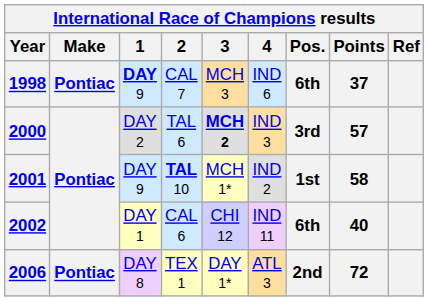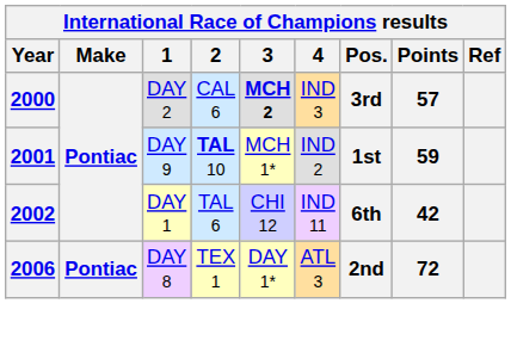- row: 1998 | Pontiac | DAY 9 | CAL 7 | MCH 3 | IND 6 | 6th | 37
2000 | 2: TAL 6 -> CAL 6
2001 | Points: 58 -> 59
2002 | 2: CAL 6 -> TAL 6
2002 | Points: 40 -> 42
